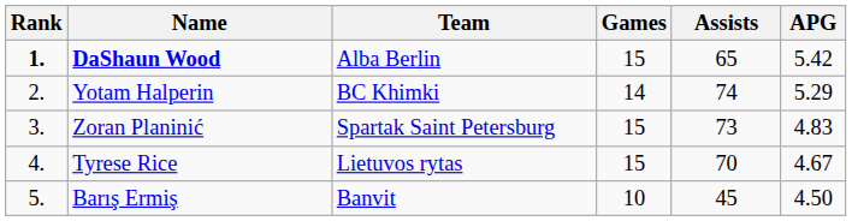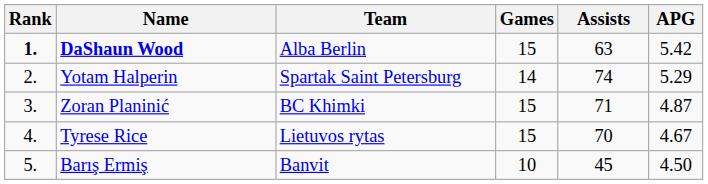DaShaun Wood | Assists: 65 -> 63
Yotam Halperin | Team: BC Khimki -> Spartak Saint Petersburg
Zoran Planinić | Team: Spartak Saint Petersburg -> BC Khimki
Zoran Planinić | Assists: 73 -> 71
Zoran Planinić | APG: 4.83 -> 4.87
